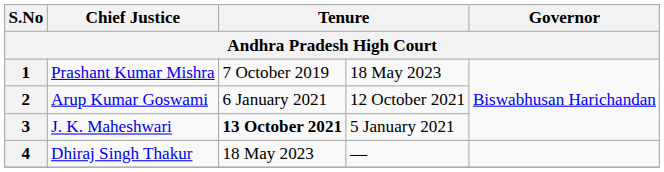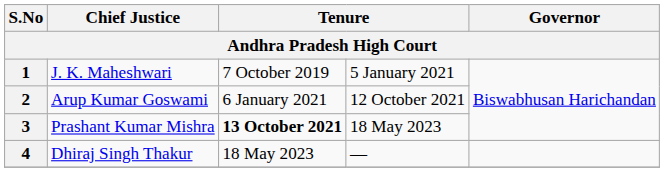1 | Chief Justice: Prashant Kumar Mishra -> J. K. Maheshwari
1 | column 4: 18 May 2023 -> 5 January 2021
3 | Chief Justice: J. K. Maheshwari -> Prashant Kumar Mishra
3 | column 4: 5 January 2021 -> 18 May 2023
